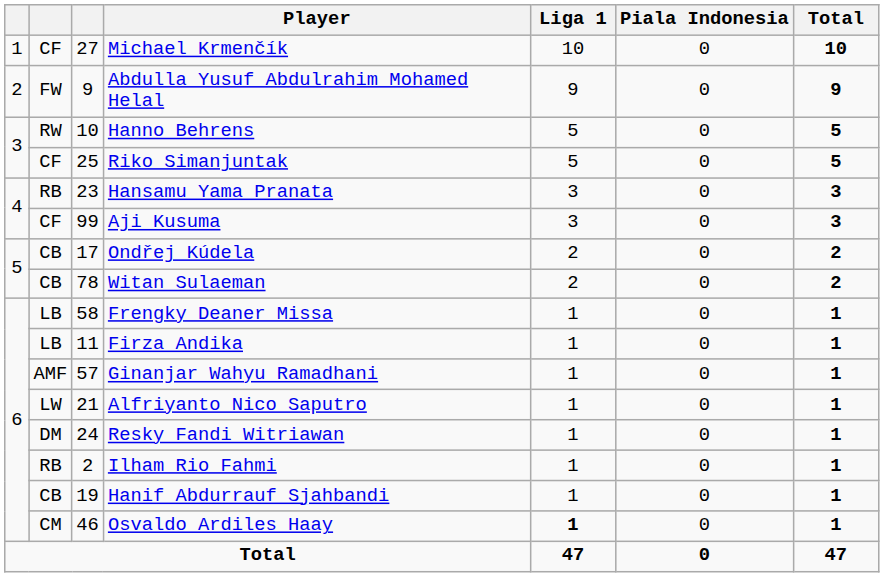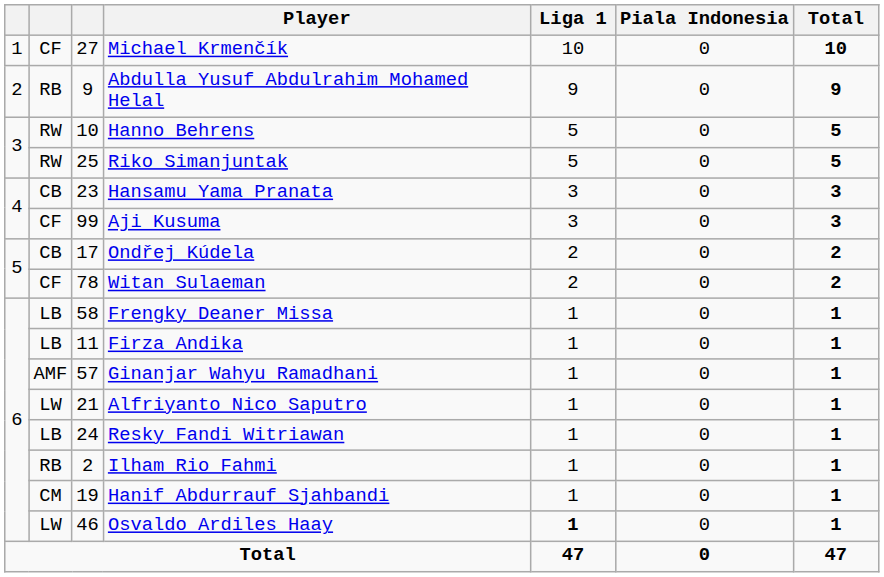Abdulla Yusuf Abdulrahim Mohamed Helal | column 2: FW -> RB
Riko Simanjuntak | column 2: CF -> RW
Hansamu Yama Pranata | column 2: RB -> CB
Witan Sulaeman | column 2: CB -> CF
Resky Fandi Witriawan | column 2: DM -> LB
Hanif Abdurrauf Sjahbandi | column 2: CB -> CM
Osvaldo Ardiles Haay | column 2: CM -> LW
